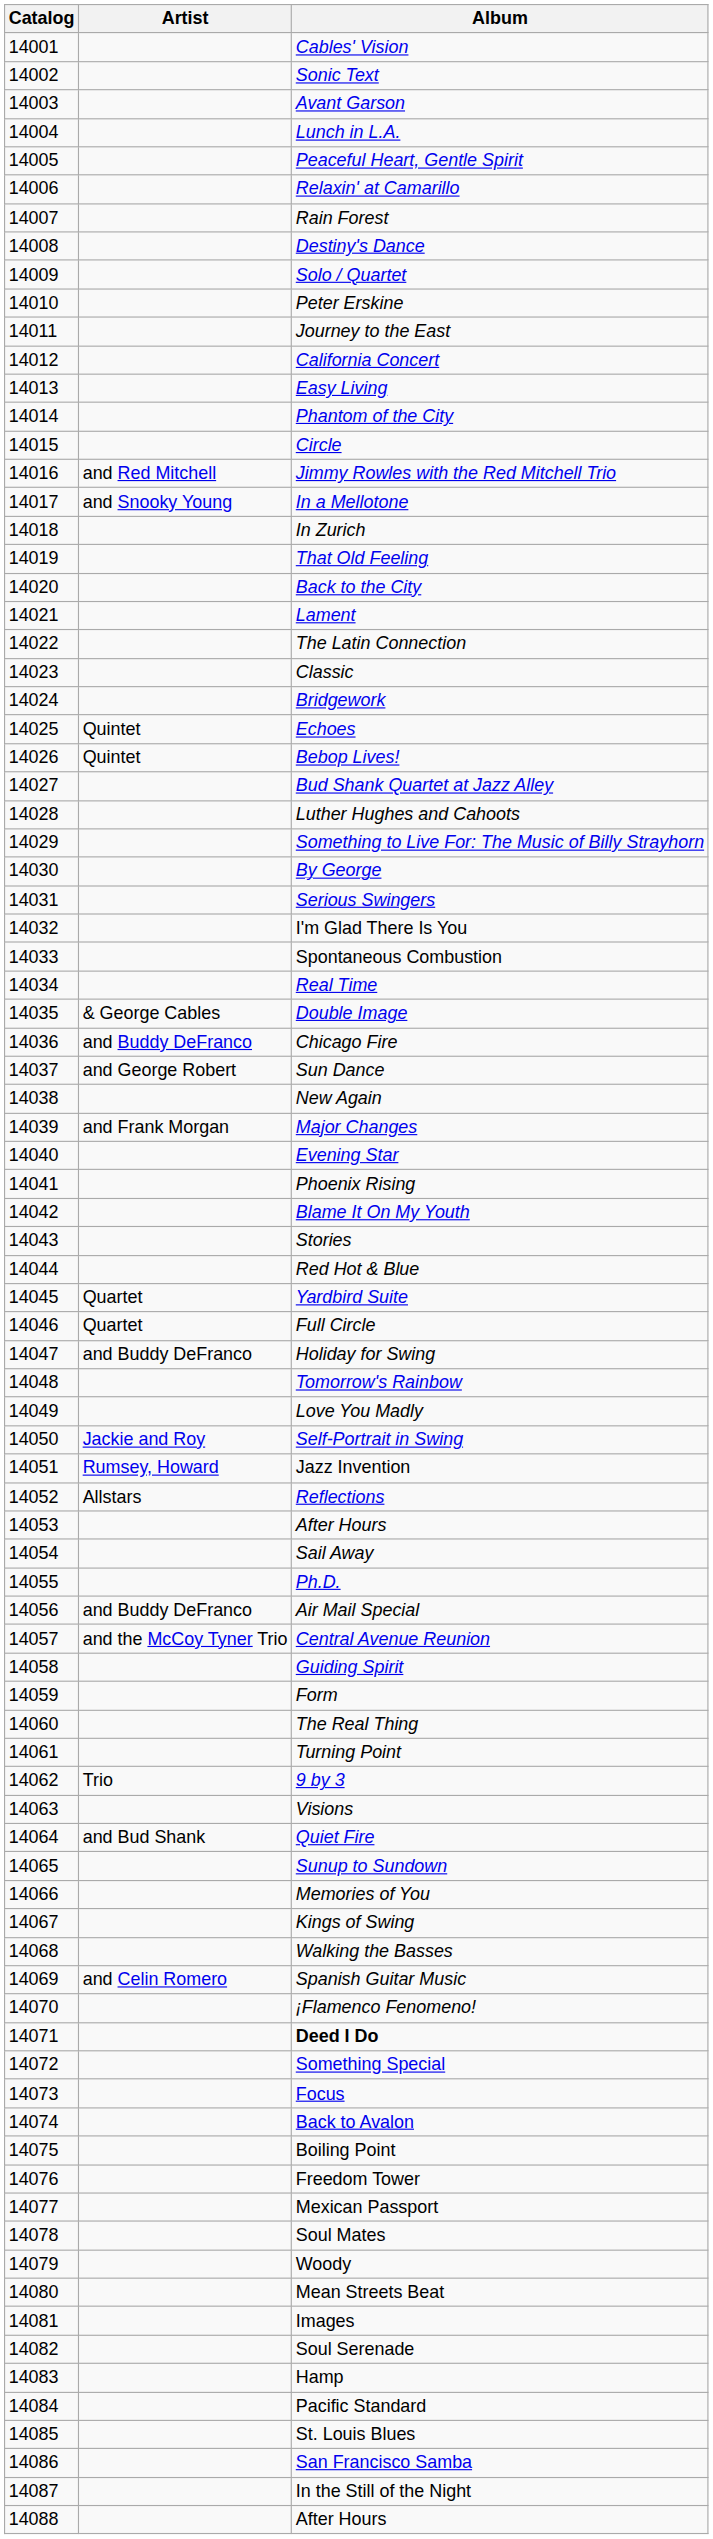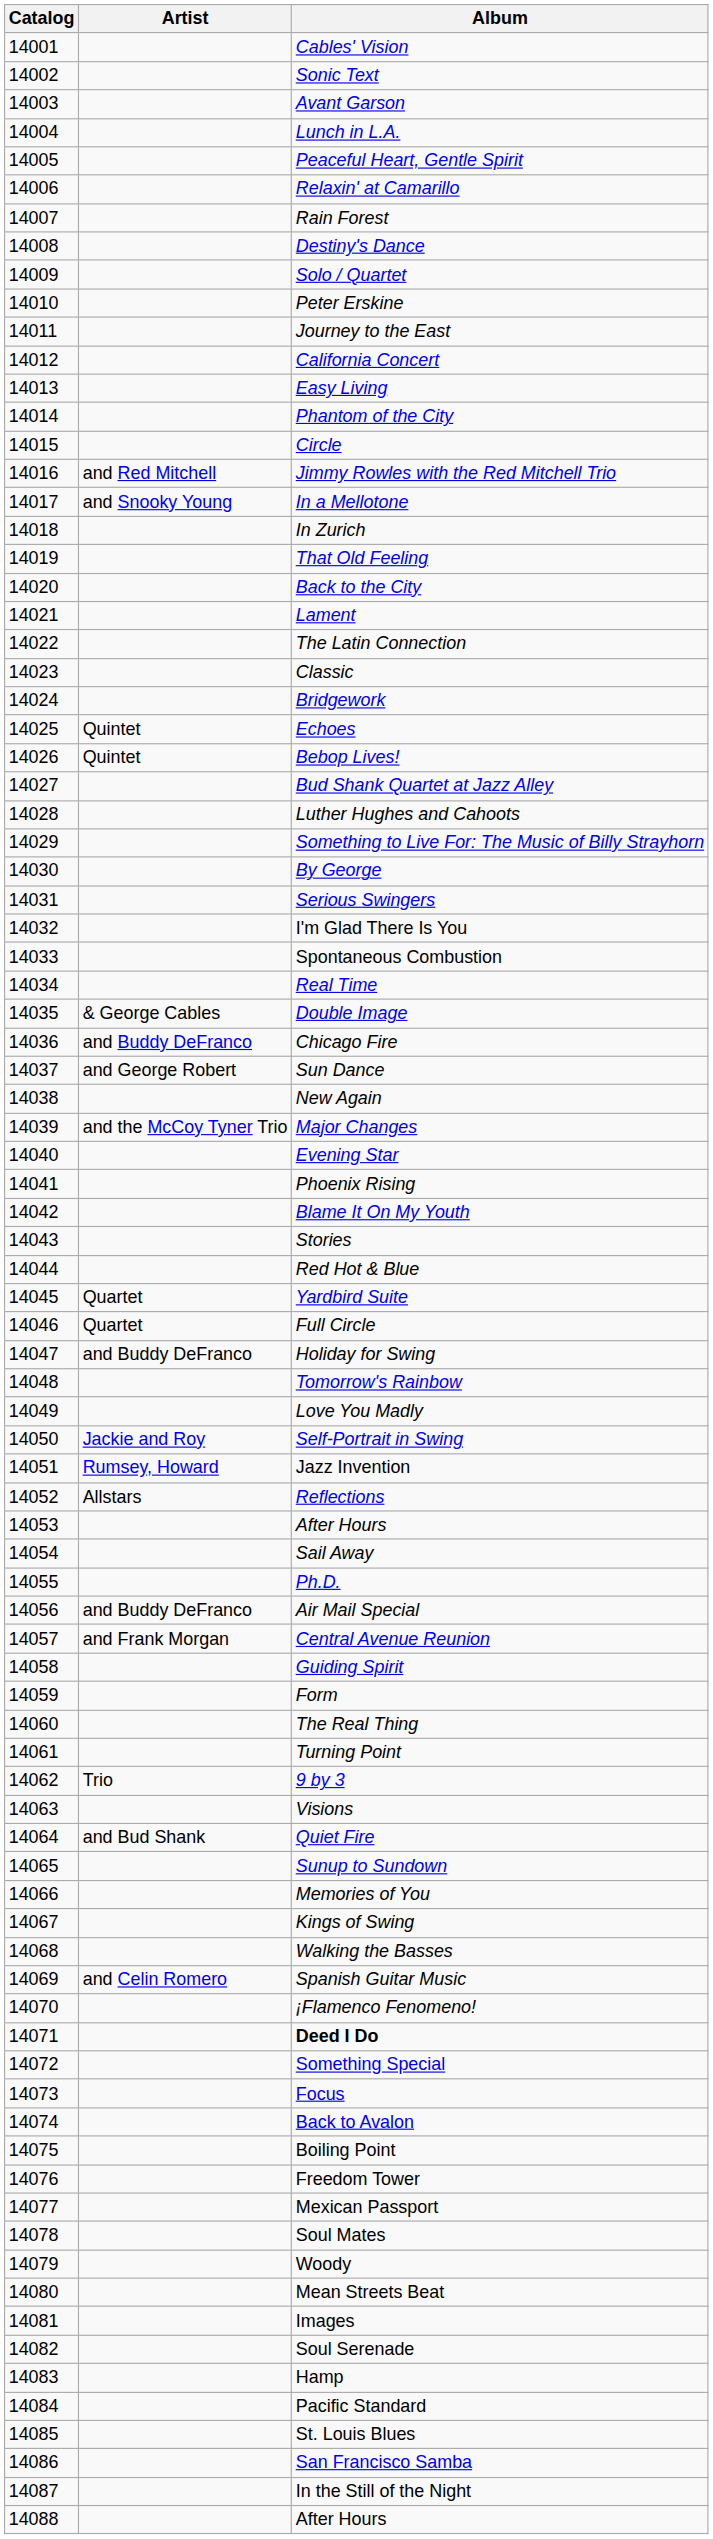Major Changes | Artist: and Frank Morgan -> and the McCoy Tyner Trio
Central Avenue Reunion | Artist: and the McCoy Tyner Trio -> and Frank Morgan
